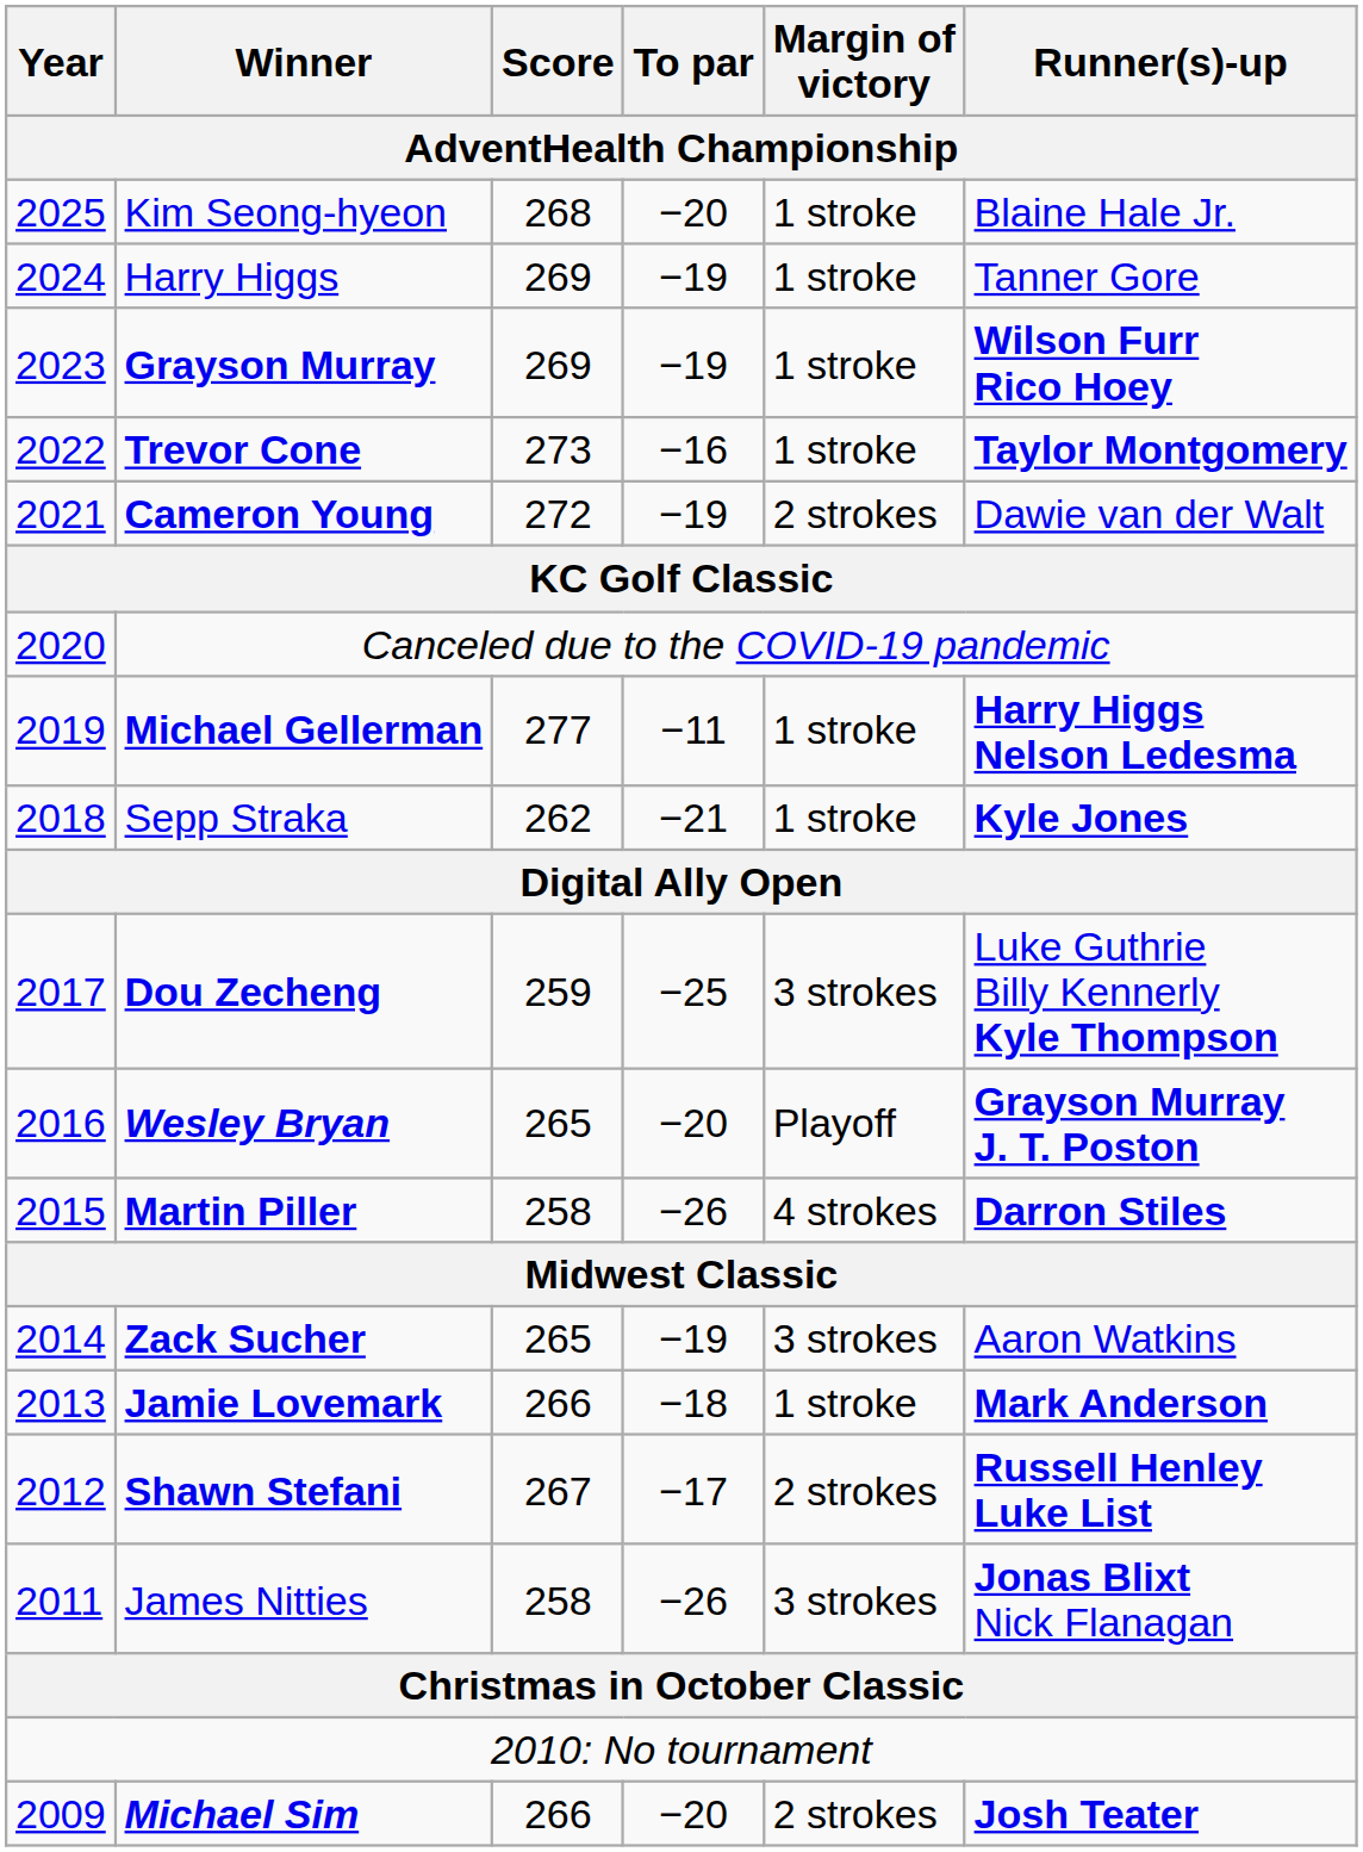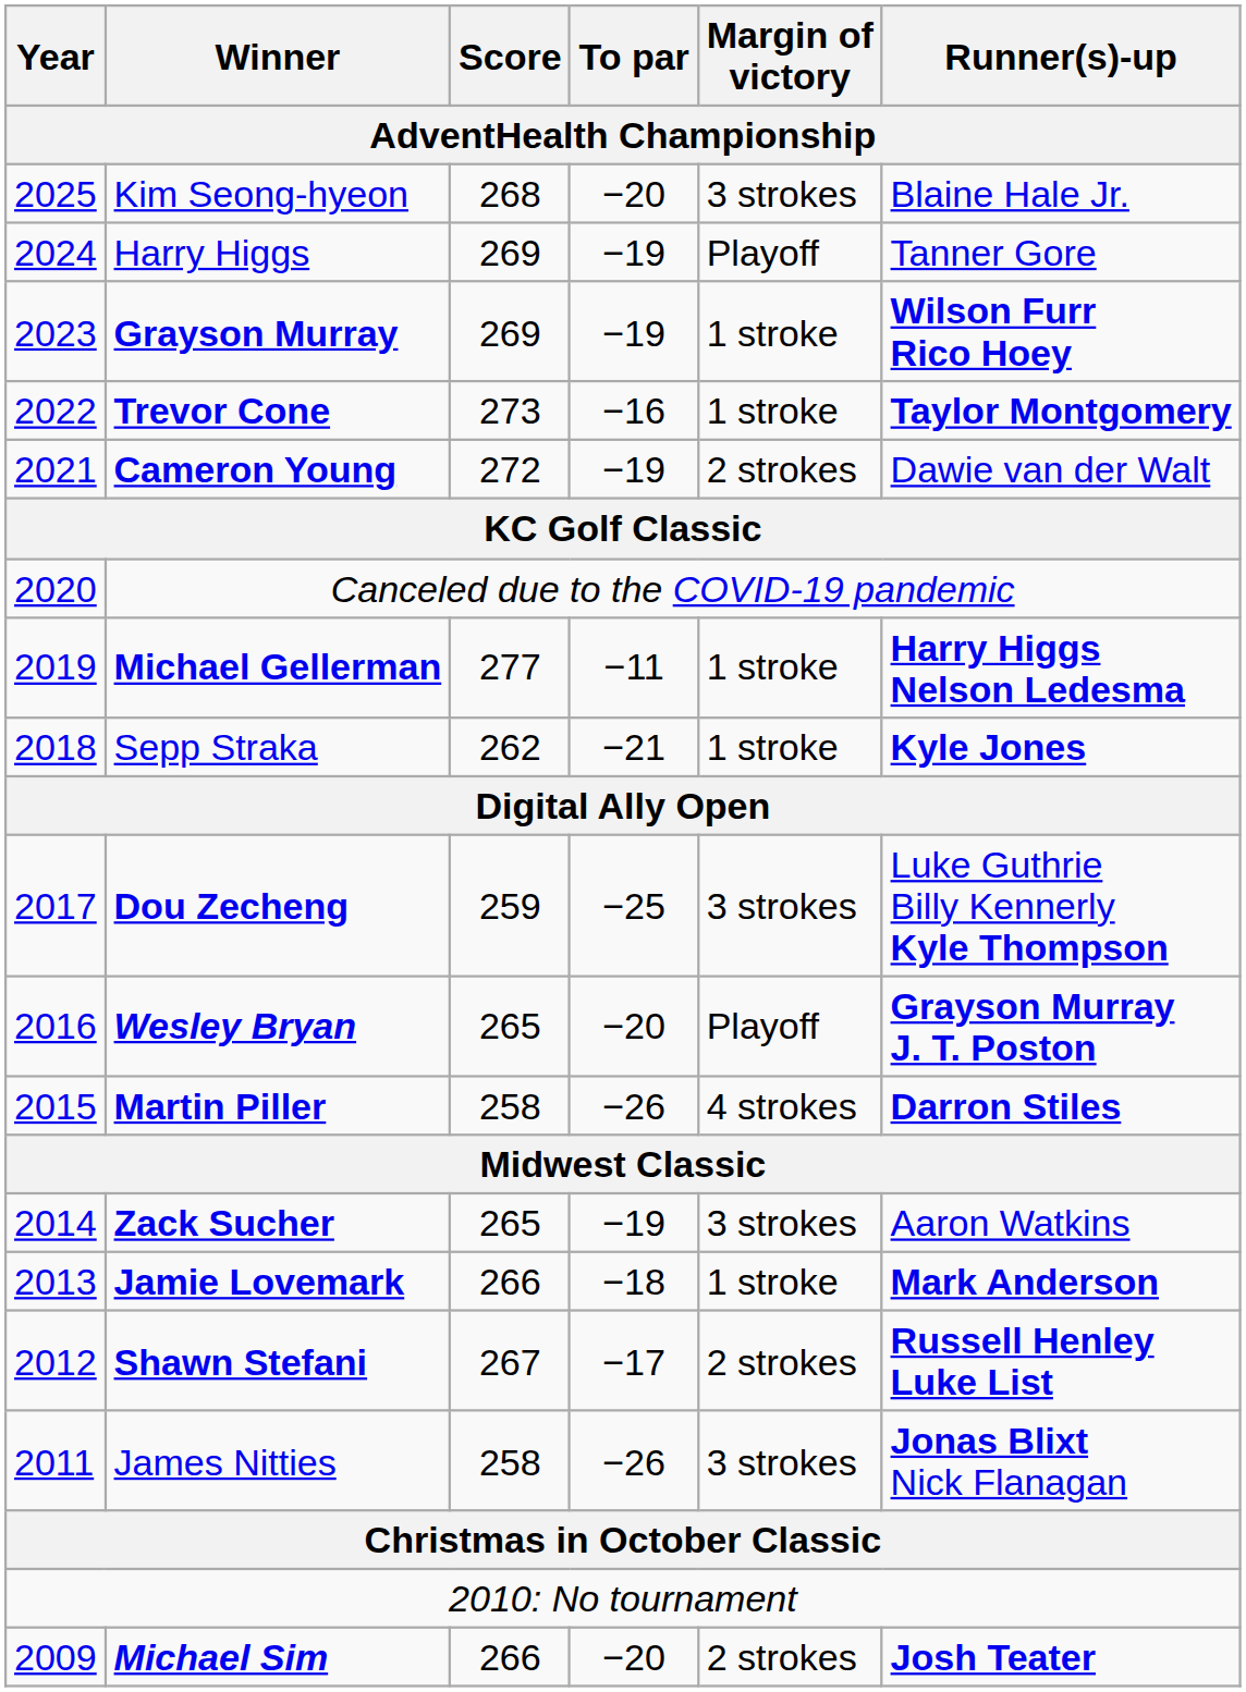Kim Seong-hyeon | Margin of victory: 1 stroke -> 3 strokes
Harry Higgs | Margin of victory: 1 stroke -> Playoff
